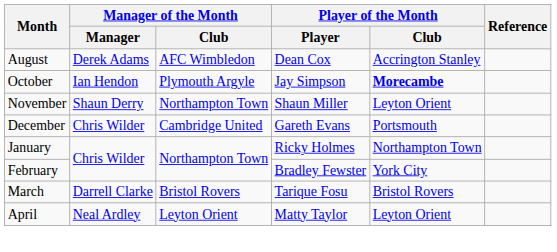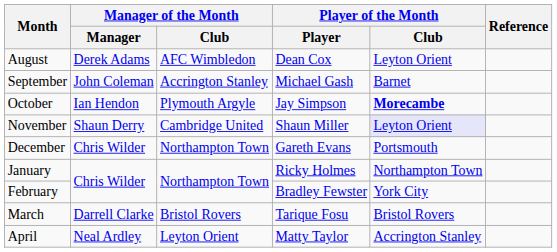August | Player of the Month / Club: Accrington Stanley -> Leyton Orient
+ row: September | John Coleman | Accrington Stanley | Michael Gash | Barnet
November | Manager of the Month / Club: Northampton Town -> Cambridge United
November | Player of the Month / Club: no background -> lavender background
December | Manager of the Month / Club: Cambridge United -> Northampton Town
April | Player of the Month / Club: Leyton Orient -> Accrington Stanley
